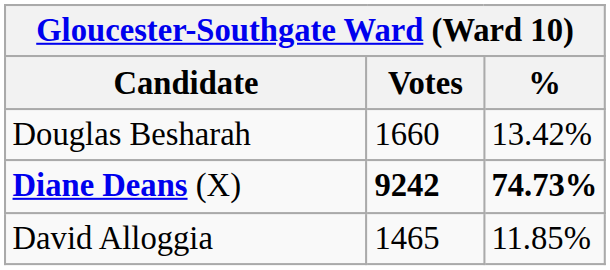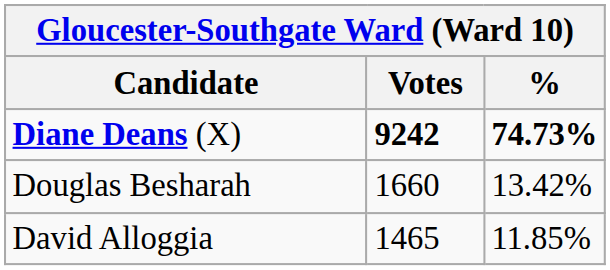rows swapped: Diane Deans (X) <-> Douglas Besharah
